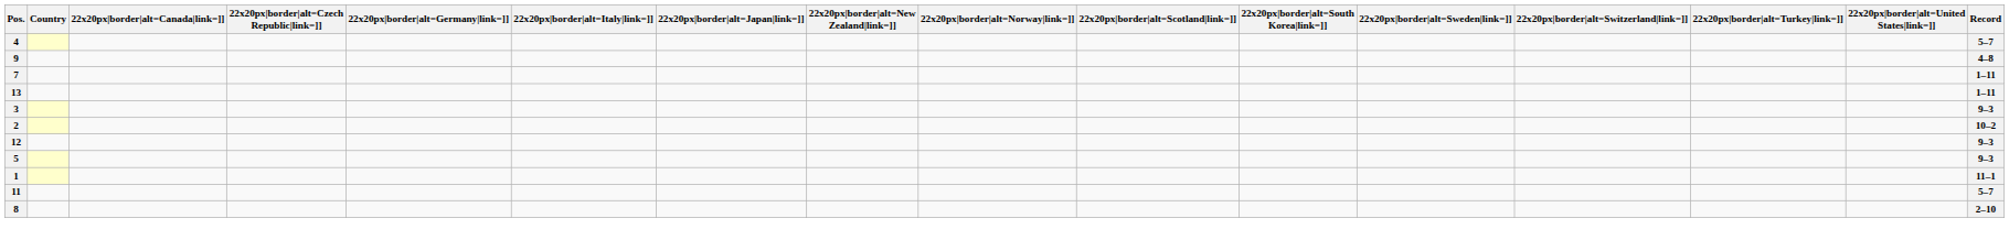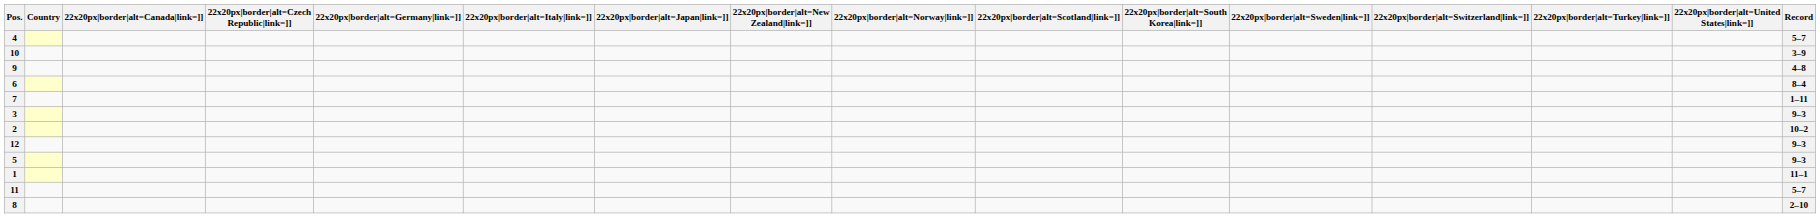+ row: 10 | 3–9
+ row: 6 | 8–4
- row: 13 | 1–11
